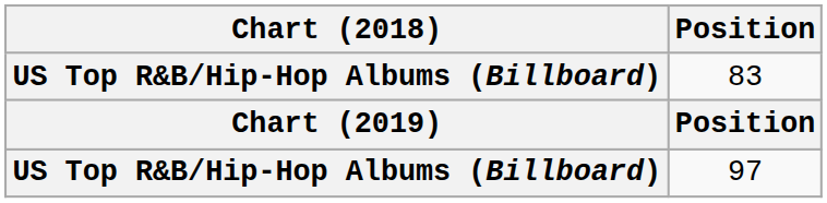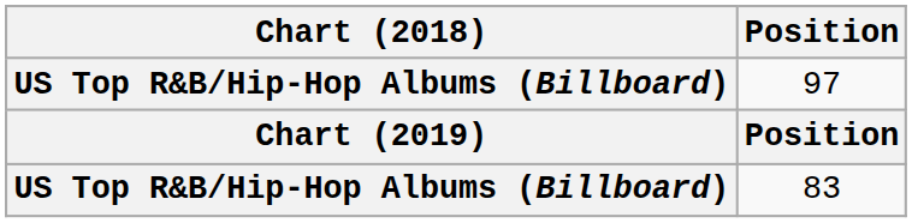rows swapped: 97 <-> 83
